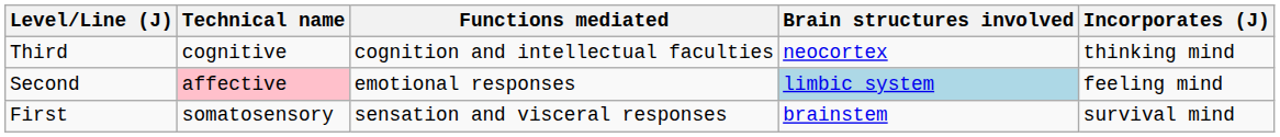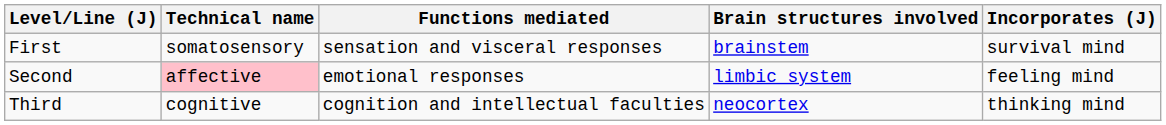rows swapped: Third <-> First
Second | Brain structures involved: lightblue background -> no background
